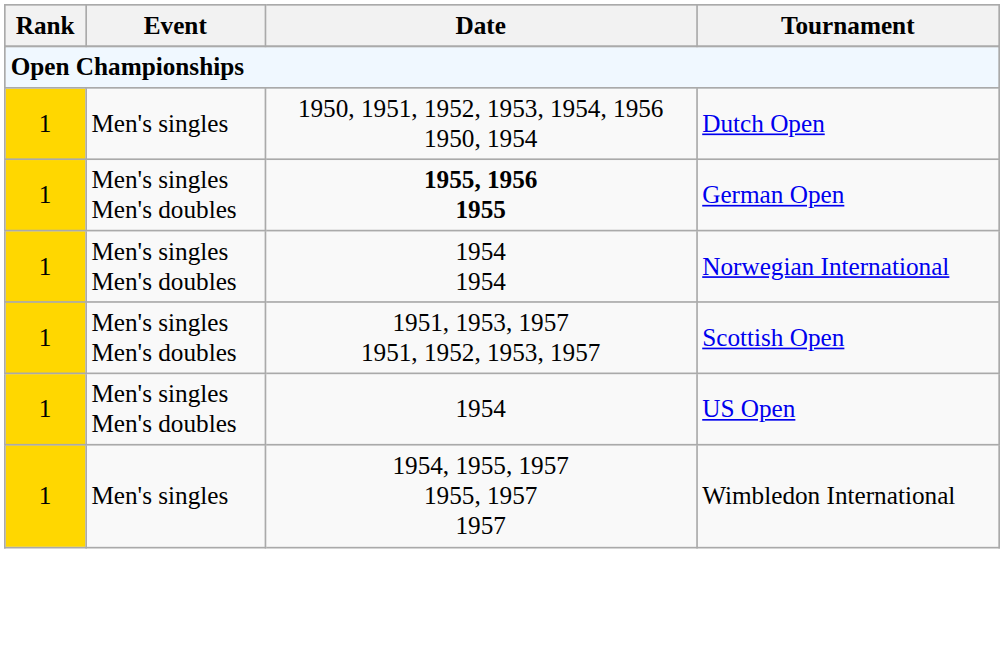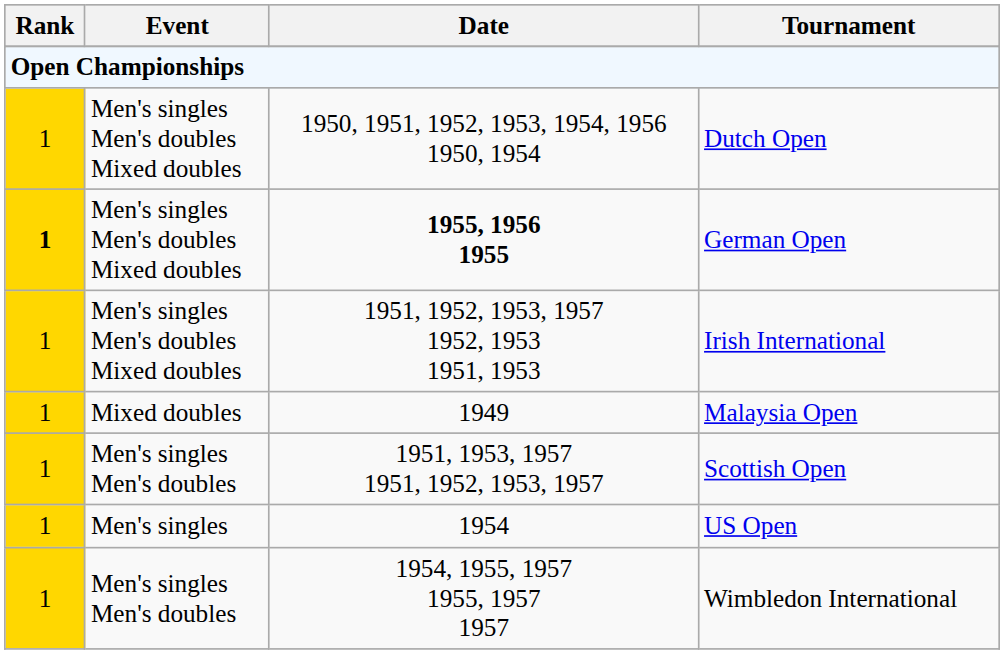Dutch Open | Event: Men's singles -> Men's singles Men's doubles Mixed doubles
German Open | Rank: normal -> bold
German Open | Event: Men's singles Men's doubles -> Men's singles Men's doubles Mixed doubles
+ row: 1 | Men's singles Men's doubles Mixed doubles | 1951, 1952, 1953, 1957 1952, 1953 1951, 1953 | Irish International
+ row: 1 | Mixed doubles | 1949 | Malaysia Open
- row: 1 | Men's singles Men's doubles | 1954 1954 | Norwegian International
US Open | Event: Men's singles Men's doubles -> Men's singles
Wimbledon International | Event: Men's singles -> Men's singles Men's doubles
